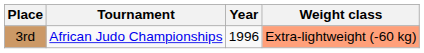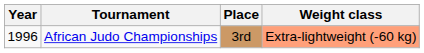columns swapped: Year <-> Place
